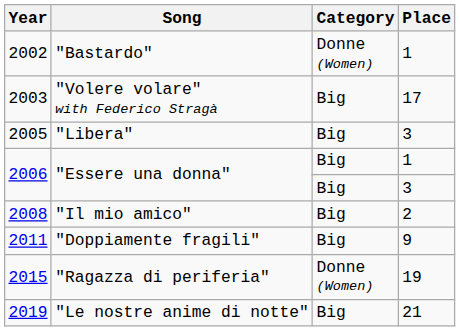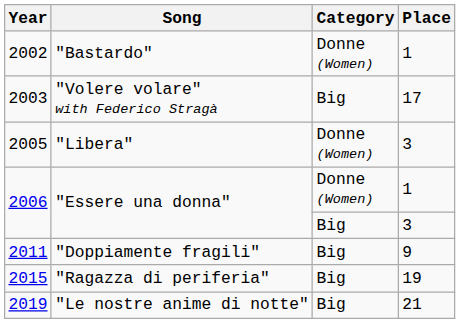2005 | Category: Big -> Donne (Women)
2006 / 1 | Category: Big -> Donne (Women)
- row: 2008 | "Il mio amico" | Big | 2
2015 | Category: Donne (Women) -> Big
